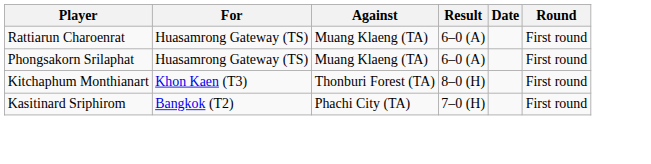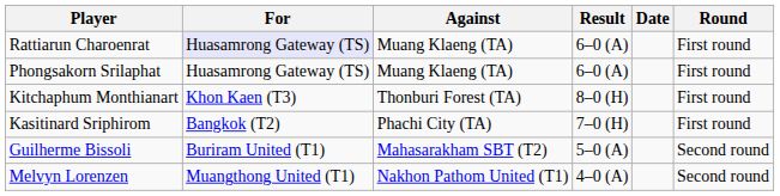Rattiarun Charoenrat | For: no background -> lavender background
+ row: Guilherme Bissoli | Buriram United (T1) | Mahasarakham SBT (T2) | 5–0 (A) | Second round
+ row: Melvyn Lorenzen | Muangthong United (T1) | Nakhon Pathom United (T1) | 4–0 (A) | Second round
